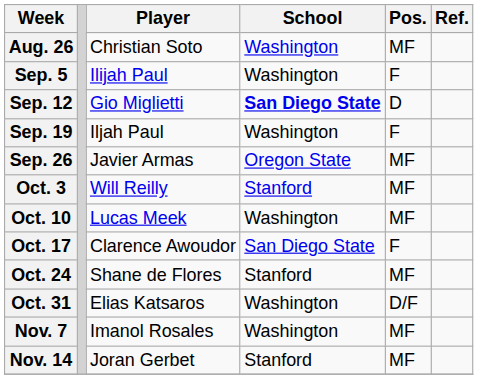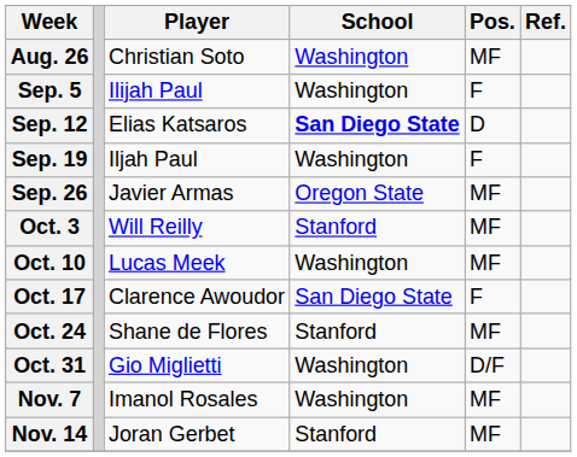Sep. 12 | Player: Gio Miglietti -> Elias Katsaros
Oct. 31 | Player: Elias Katsaros -> Gio Miglietti
